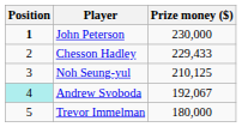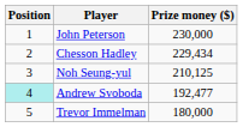John Peterson | Position: bold -> normal
Chesson Hadley | Prize money ($): 229,433 -> 229,434
Andrew Svoboda | Prize money ($): 192,067 -> 192,477
